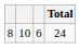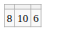- column: Total | 24
